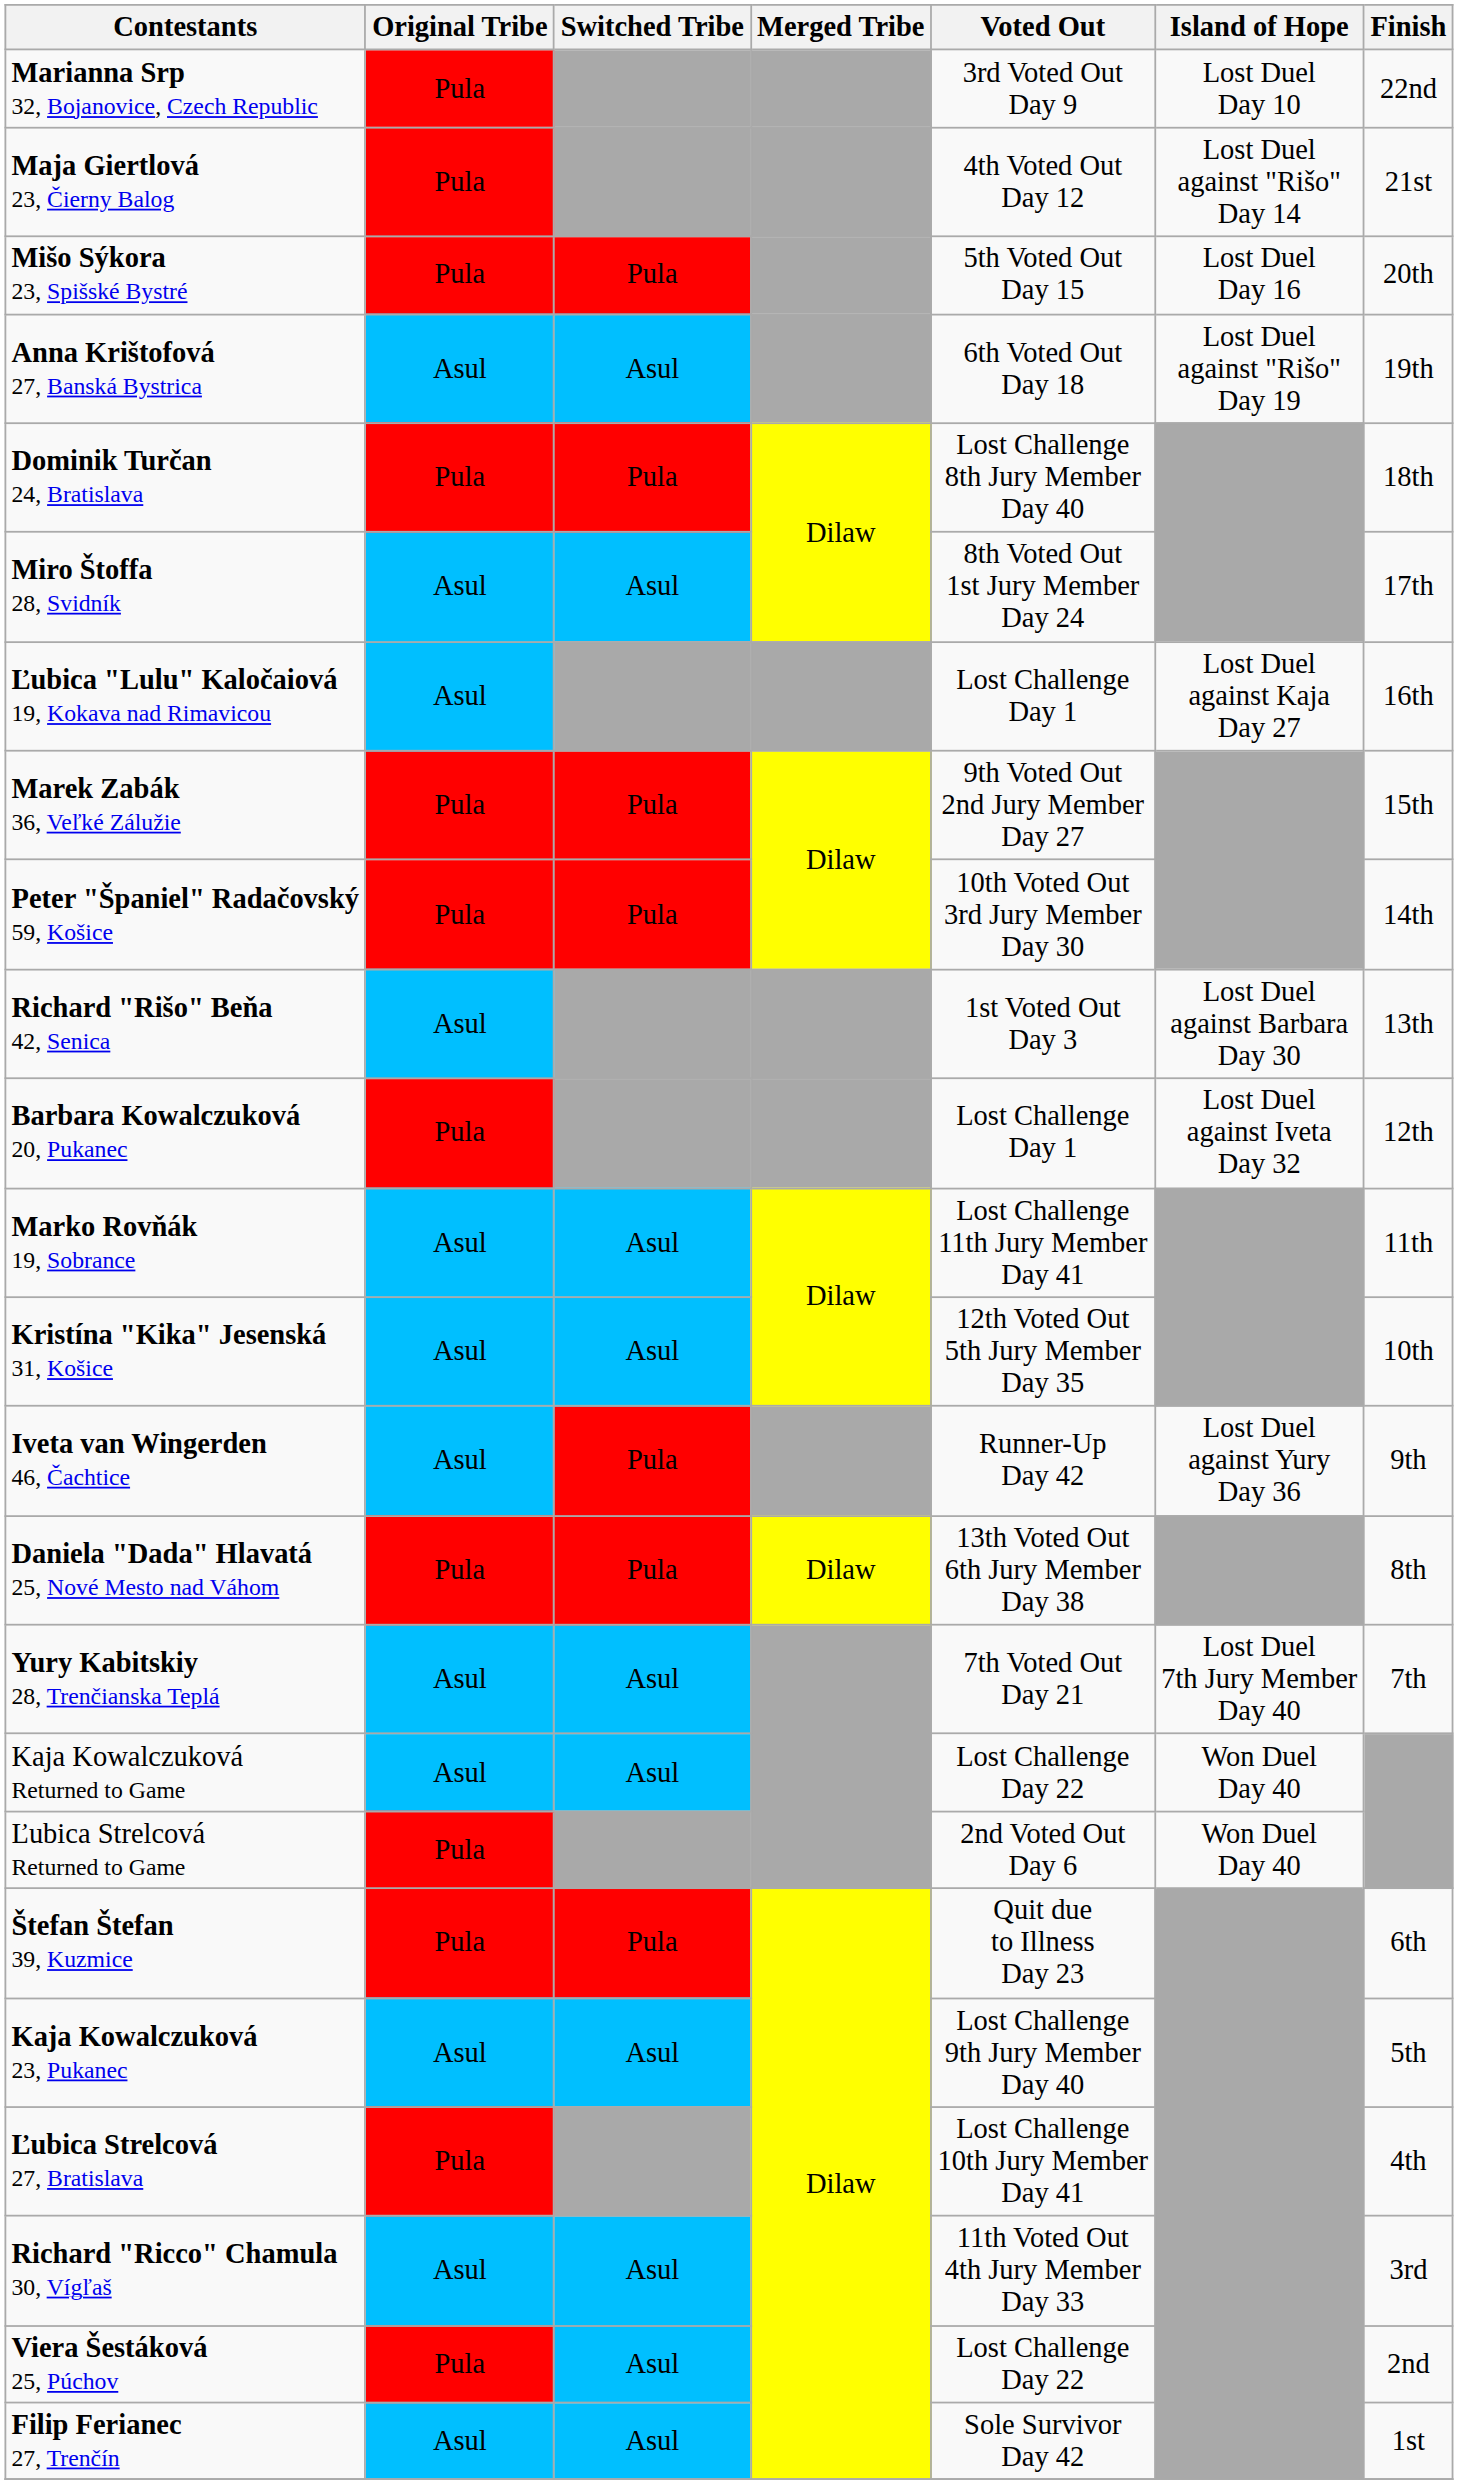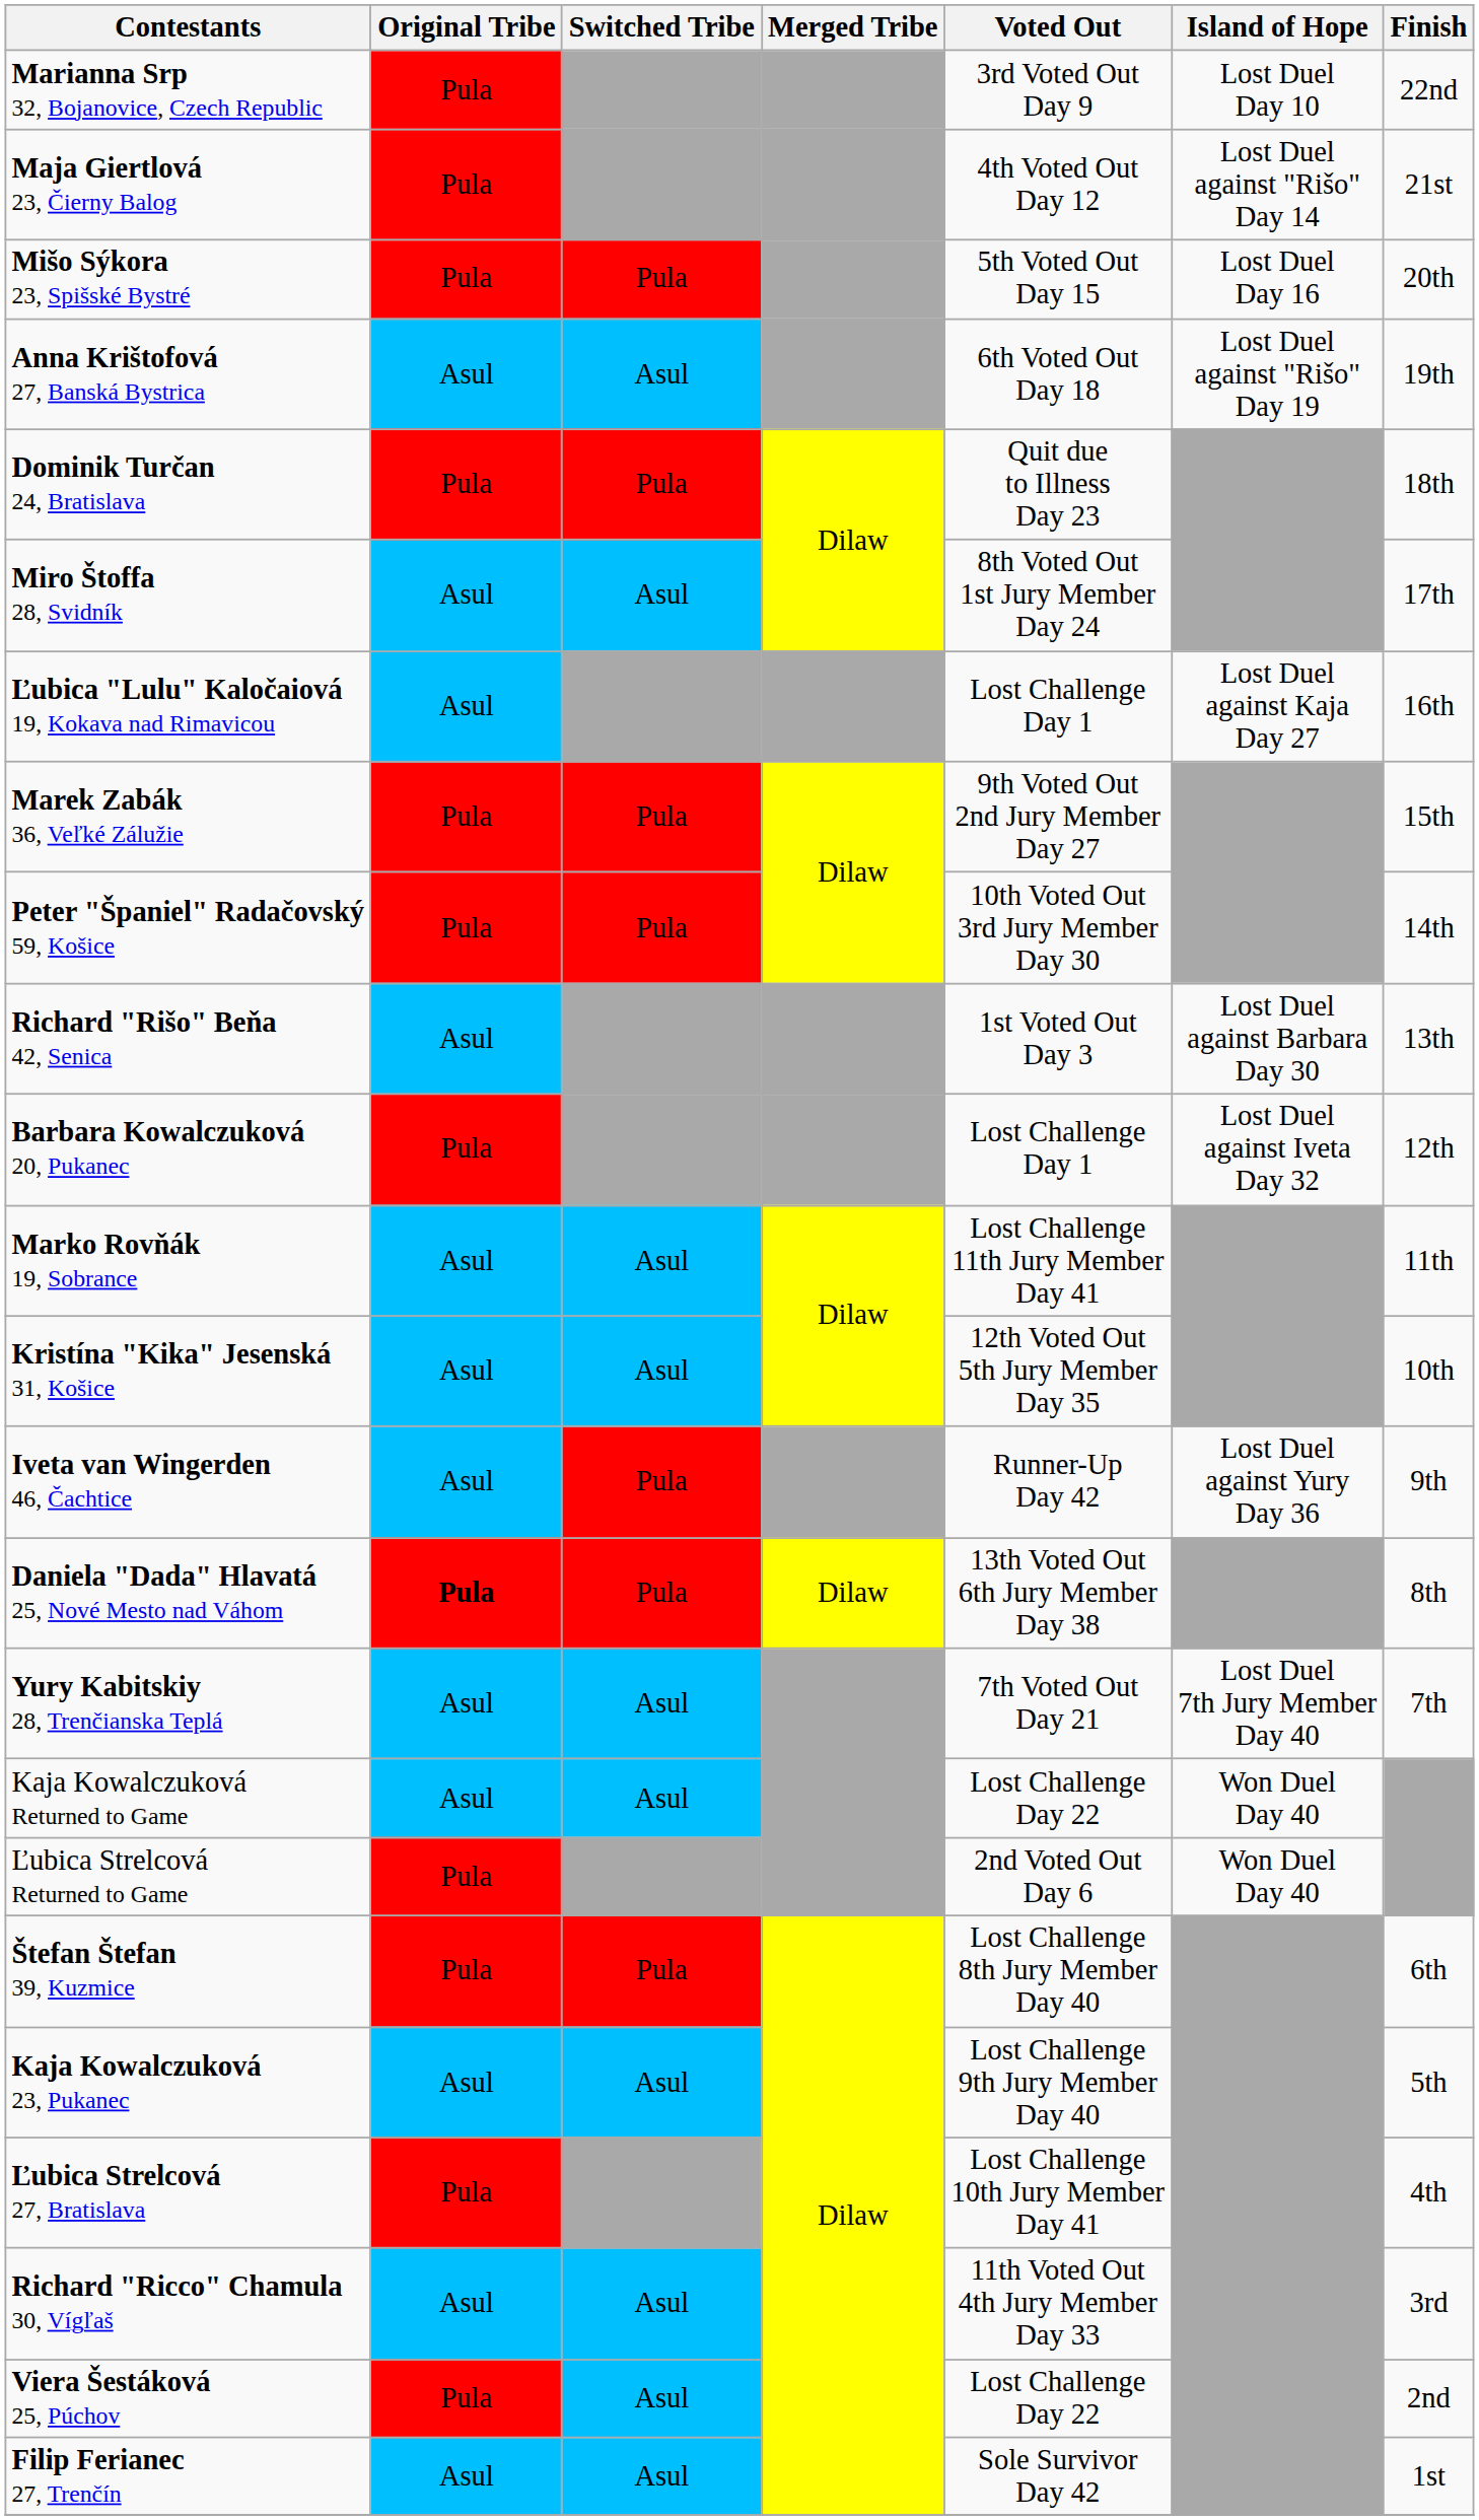Dominik Turčan 24, Bratislava | Voted Out: Lost Challenge 8th Jury Member Day 40 -> Quit due to Illness Day 23
Daniela "Dada" Hlavatá 25, Nové Mesto nad Váhom | Original Tribe: normal -> bold
Štefan Štefan 39, Kuzmice | Voted Out: Quit due to Illness Day 23 -> Lost Challenge 8th Jury Member Day 40
